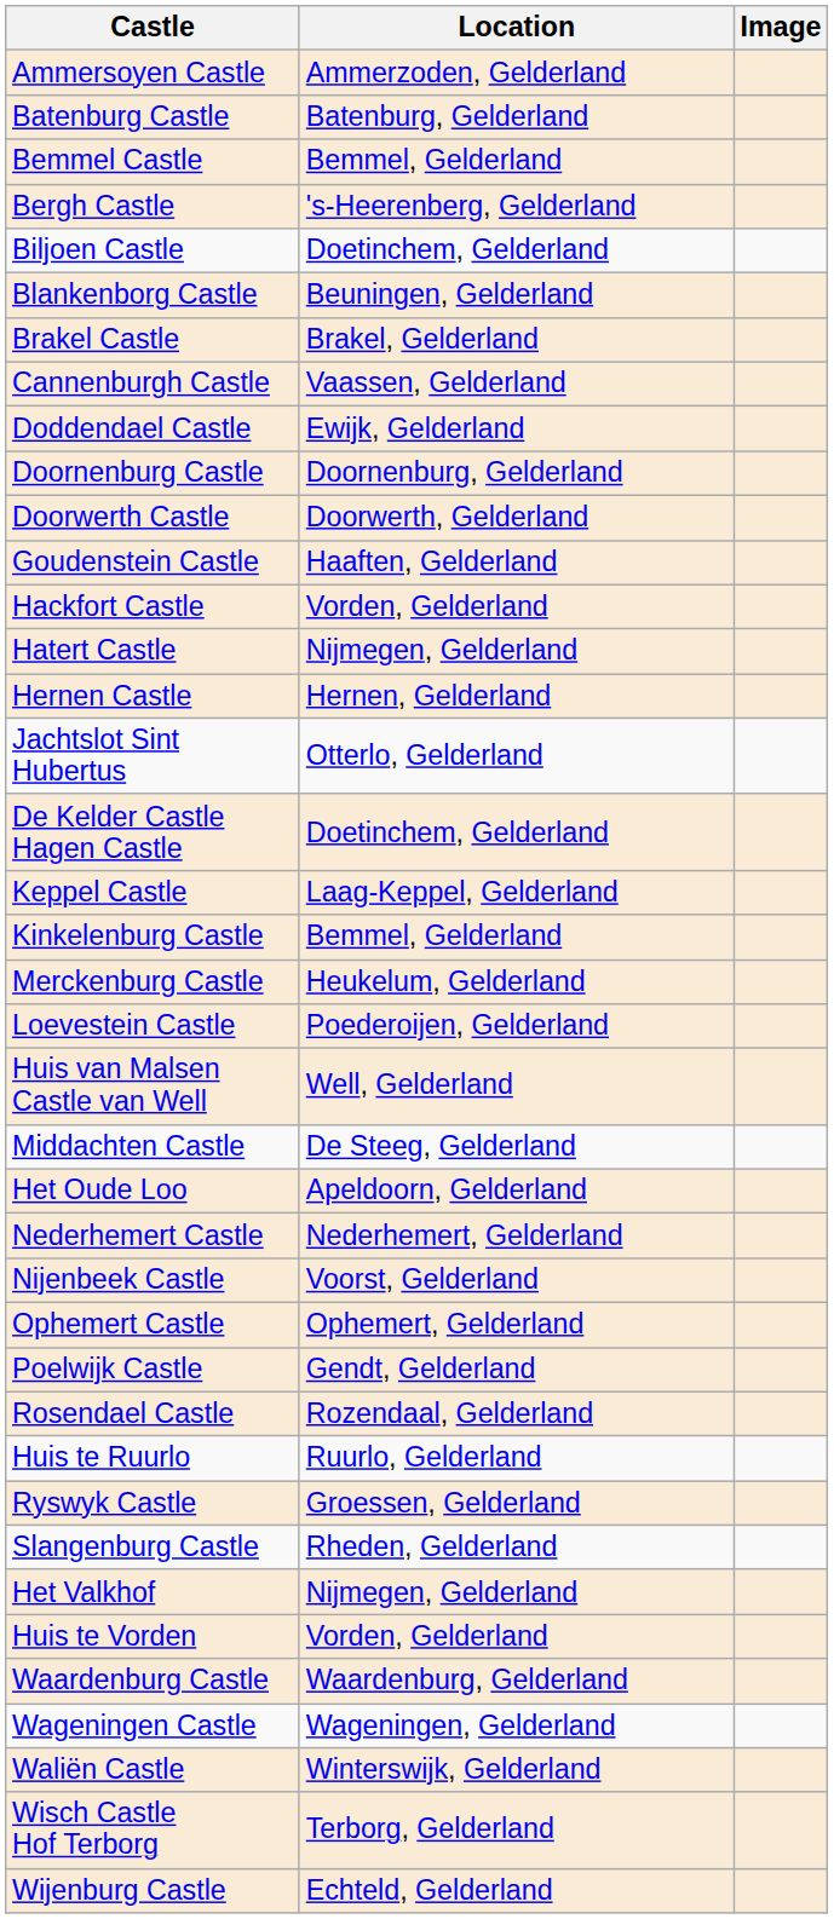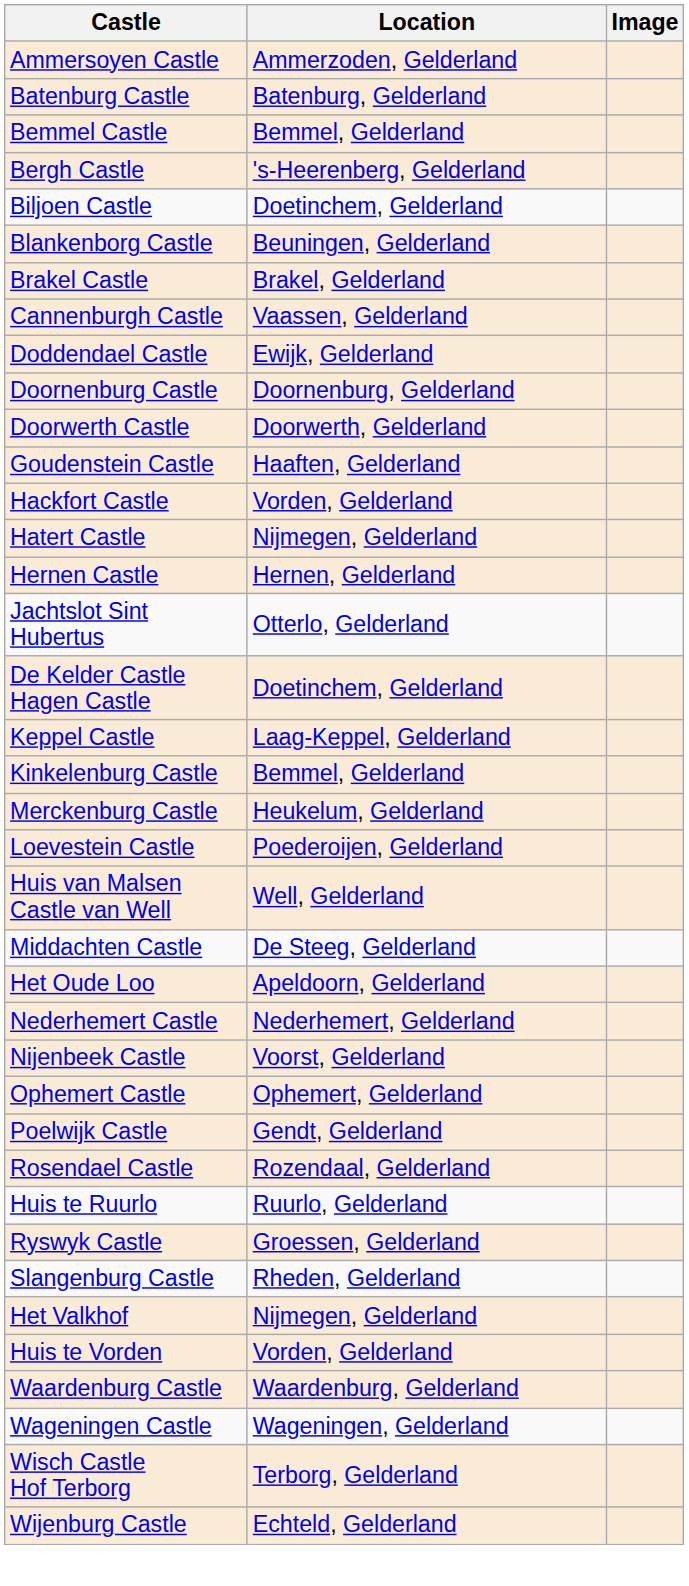- row: Waliën Castle | Winterswijk, Gelderland
